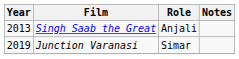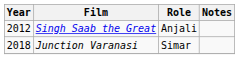Singh Saab the Great | Year: 2013 -> 2012
Junction Varanasi | Year: 2019 -> 2018
